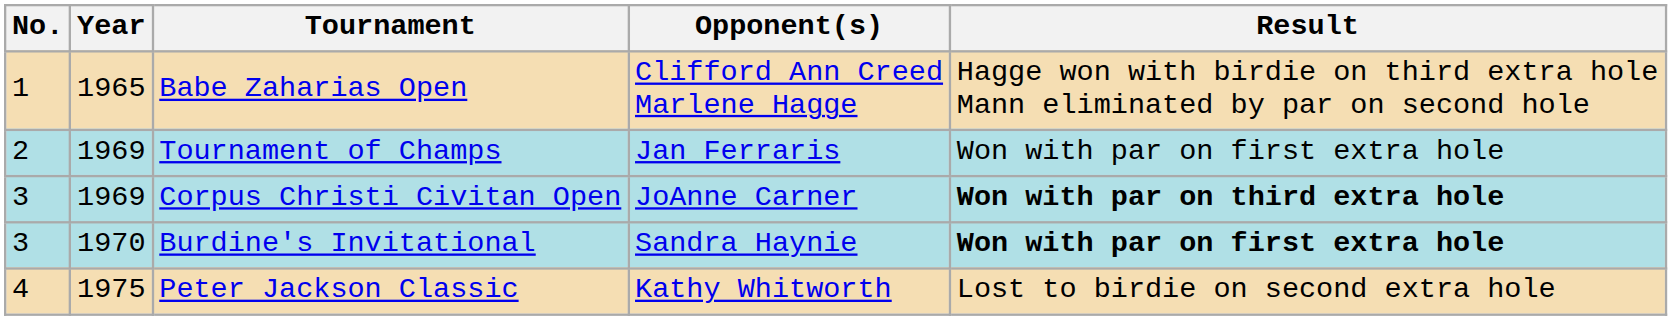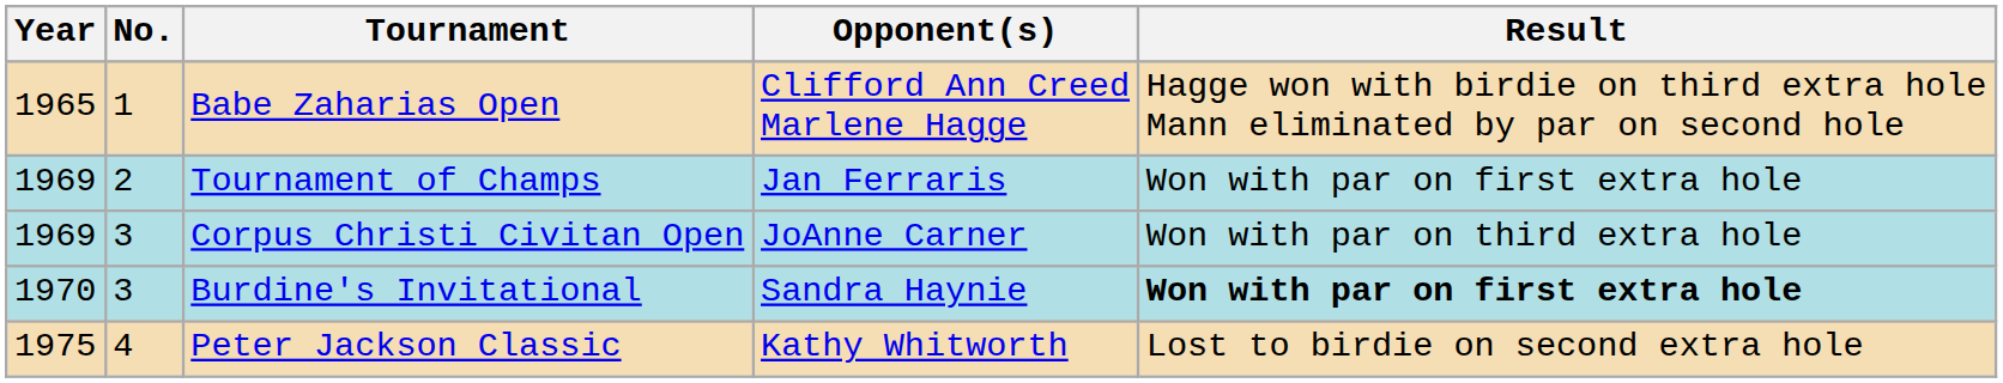columns swapped: No. <-> Year
Corpus Christi Civitan Open | Result: bold -> normal
